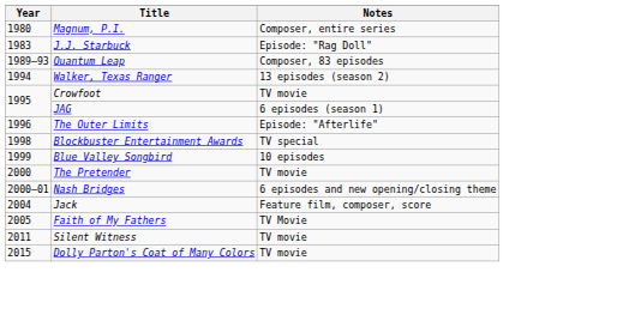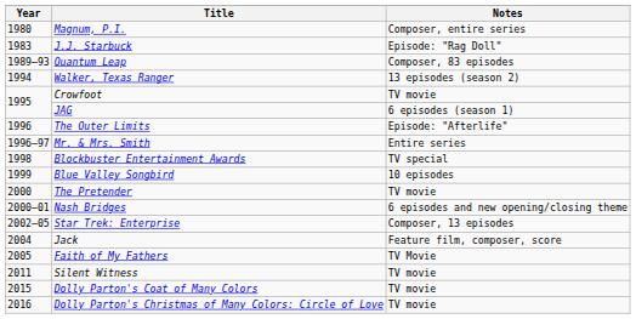+ row: 1996–97 | Mr. & Mrs. Smith | Entire series
+ row: 2002–05 | Star Trek: Enterprise | Composer, 13 episodes
+ row: 2016 | Dolly Parton's Christmas of Many Colors: Circle of Love | TV movie
